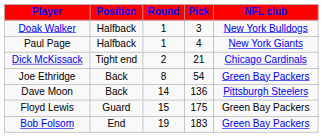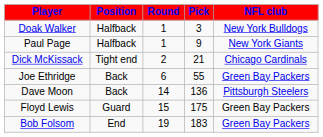Paul Page | Pick: 4 -> 9
Joe Ethridge | Round: 8 -> 6
Joe Ethridge | Pick: 54 -> 55
